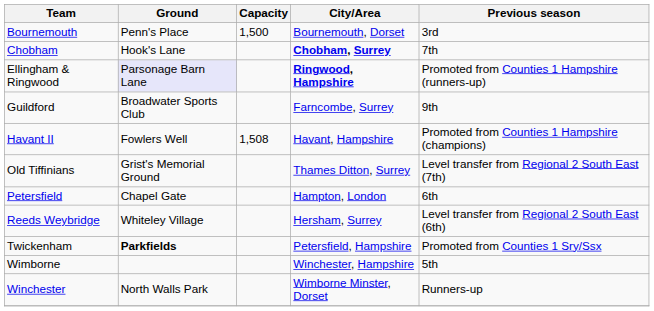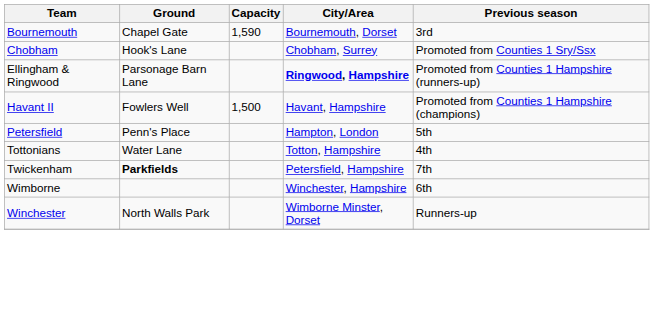Bournemouth | Ground: Penn's Place -> Chapel Gate
Bournemouth | Capacity: 1,500 -> 1,590
Chobham | City/Area: bold -> normal
Chobham | Previous season: 7th -> Promoted from Counties 1 Sry/Ssx
Ellingham & Ringwood | Ground: lavender background -> no background
- row: Guildford | Broadwater Sports Club | Farncombe, Surrey | 9th
Havant II | Capacity: 1,508 -> 1,500
- row: Old Tiffinians | Grist's Memorial Ground | Thames Ditton, Surrey | Level transfer from Regional 2 South East (7th)
Petersfield | Ground: Chapel Gate -> Penn's Place
Petersfield | Previous season: 6th -> 5th
- row: Reeds Weybridge | Whiteley Village | Hersham, Surrey | Level transfer from Regional 2 South East (6th)
+ row: Tottonians | Water Lane | Totton, Hampshire | 4th
Twickenham | Previous season: Promoted from Counties 1 Sry/Ssx -> 7th
Wimborne | Previous season: 5th -> 6th
